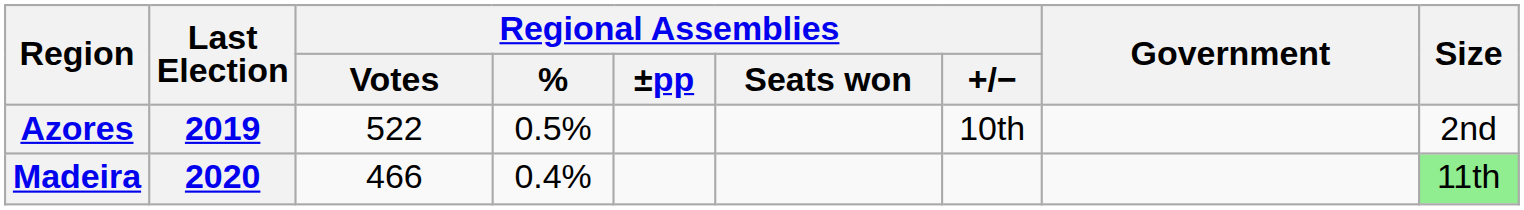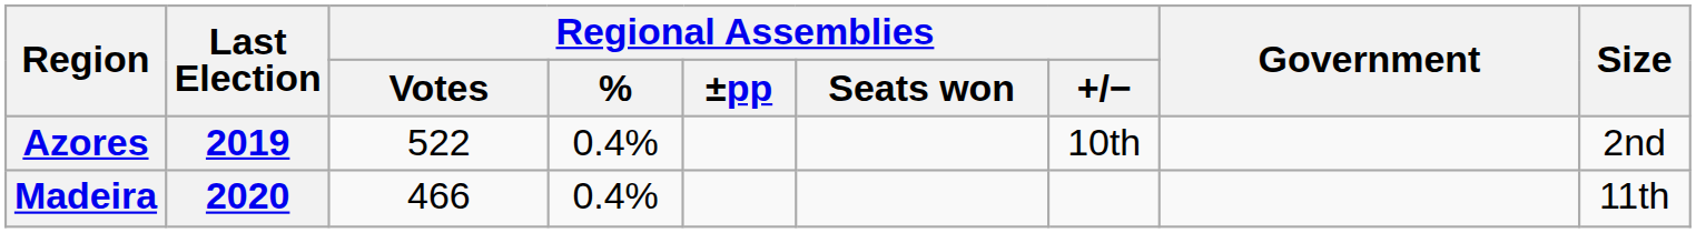Azores | Regional Assemblies / %: 0.5% -> 0.4%
Madeira | Size: lightgreen background -> no background
